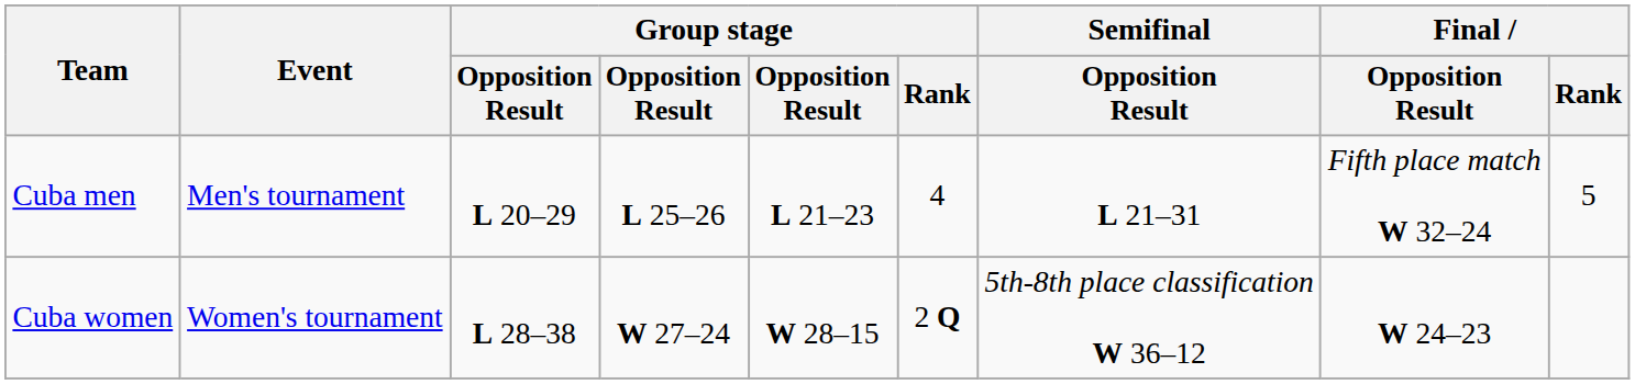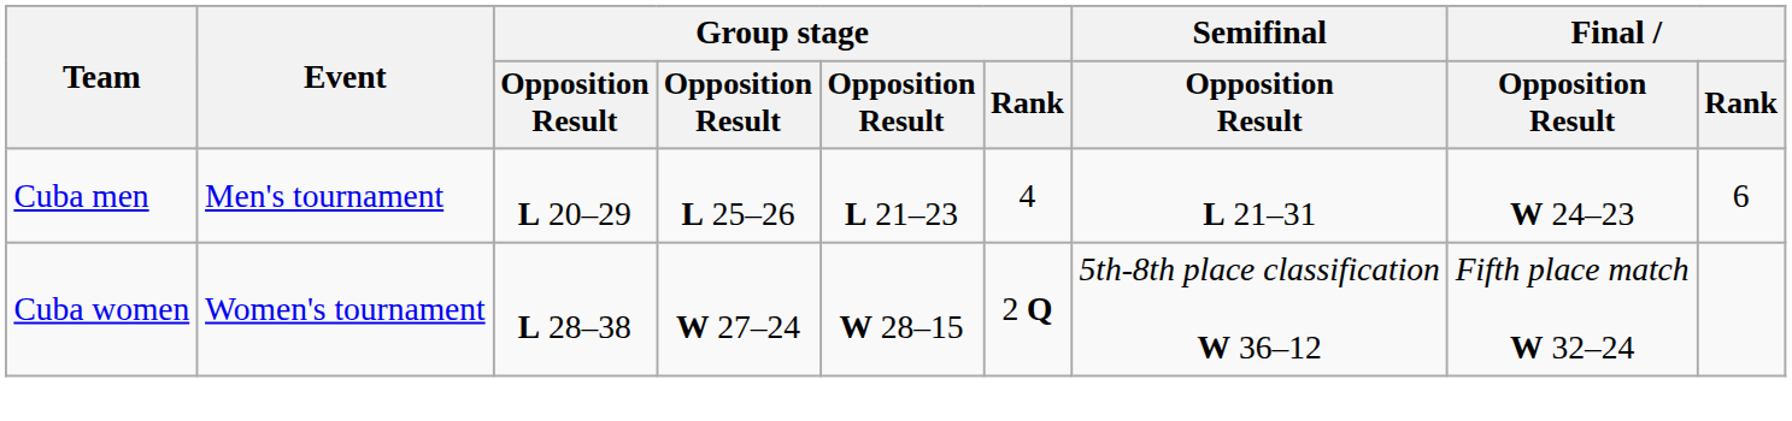Cuba men | Final / Opposition Result: Fifth place match W 32–24 -> W 24–23
Cuba men | Final / Rank: 5 -> 6
Cuba women | Final / Opposition Result: W 24–23 -> Fifth place match W 32–24
